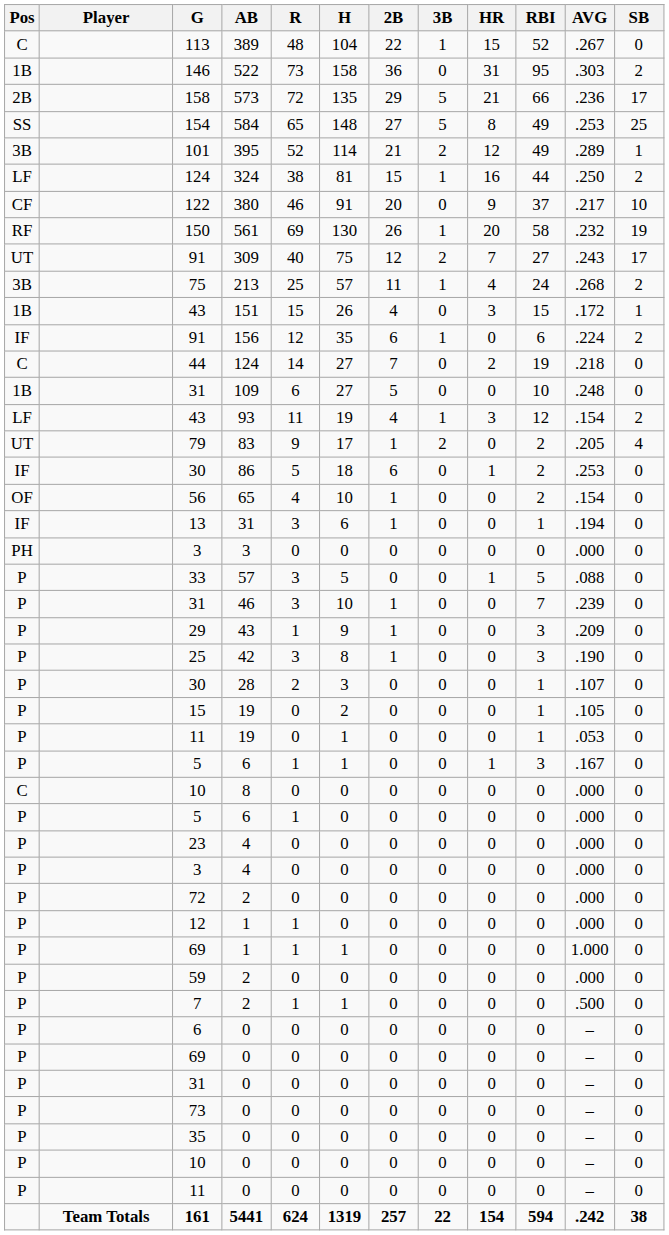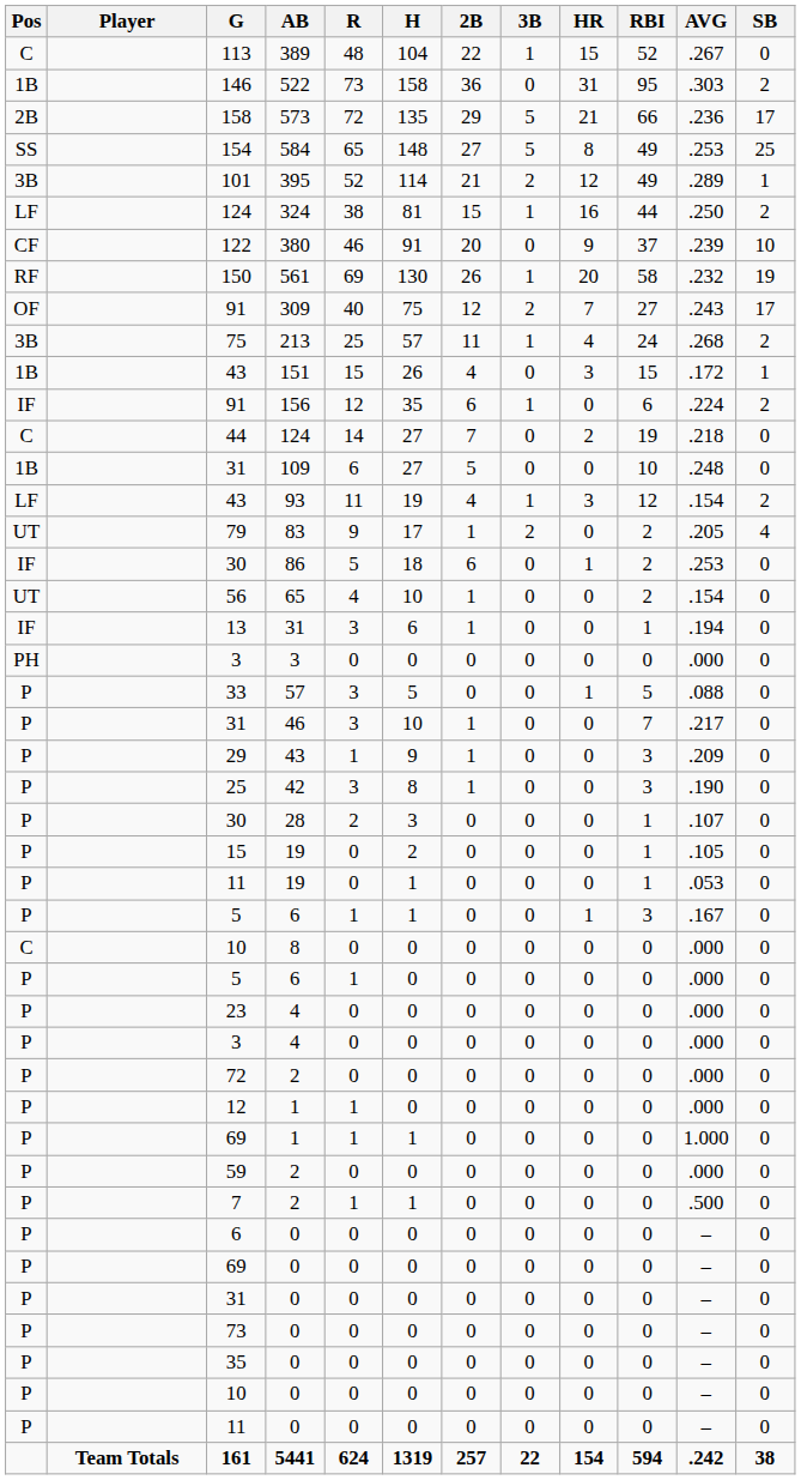122 | AVG: .217 -> .239
91 / 309 | Pos: UT -> OF
56 | Pos: OF -> UT
31 / 46 | AVG: .239 -> .217
